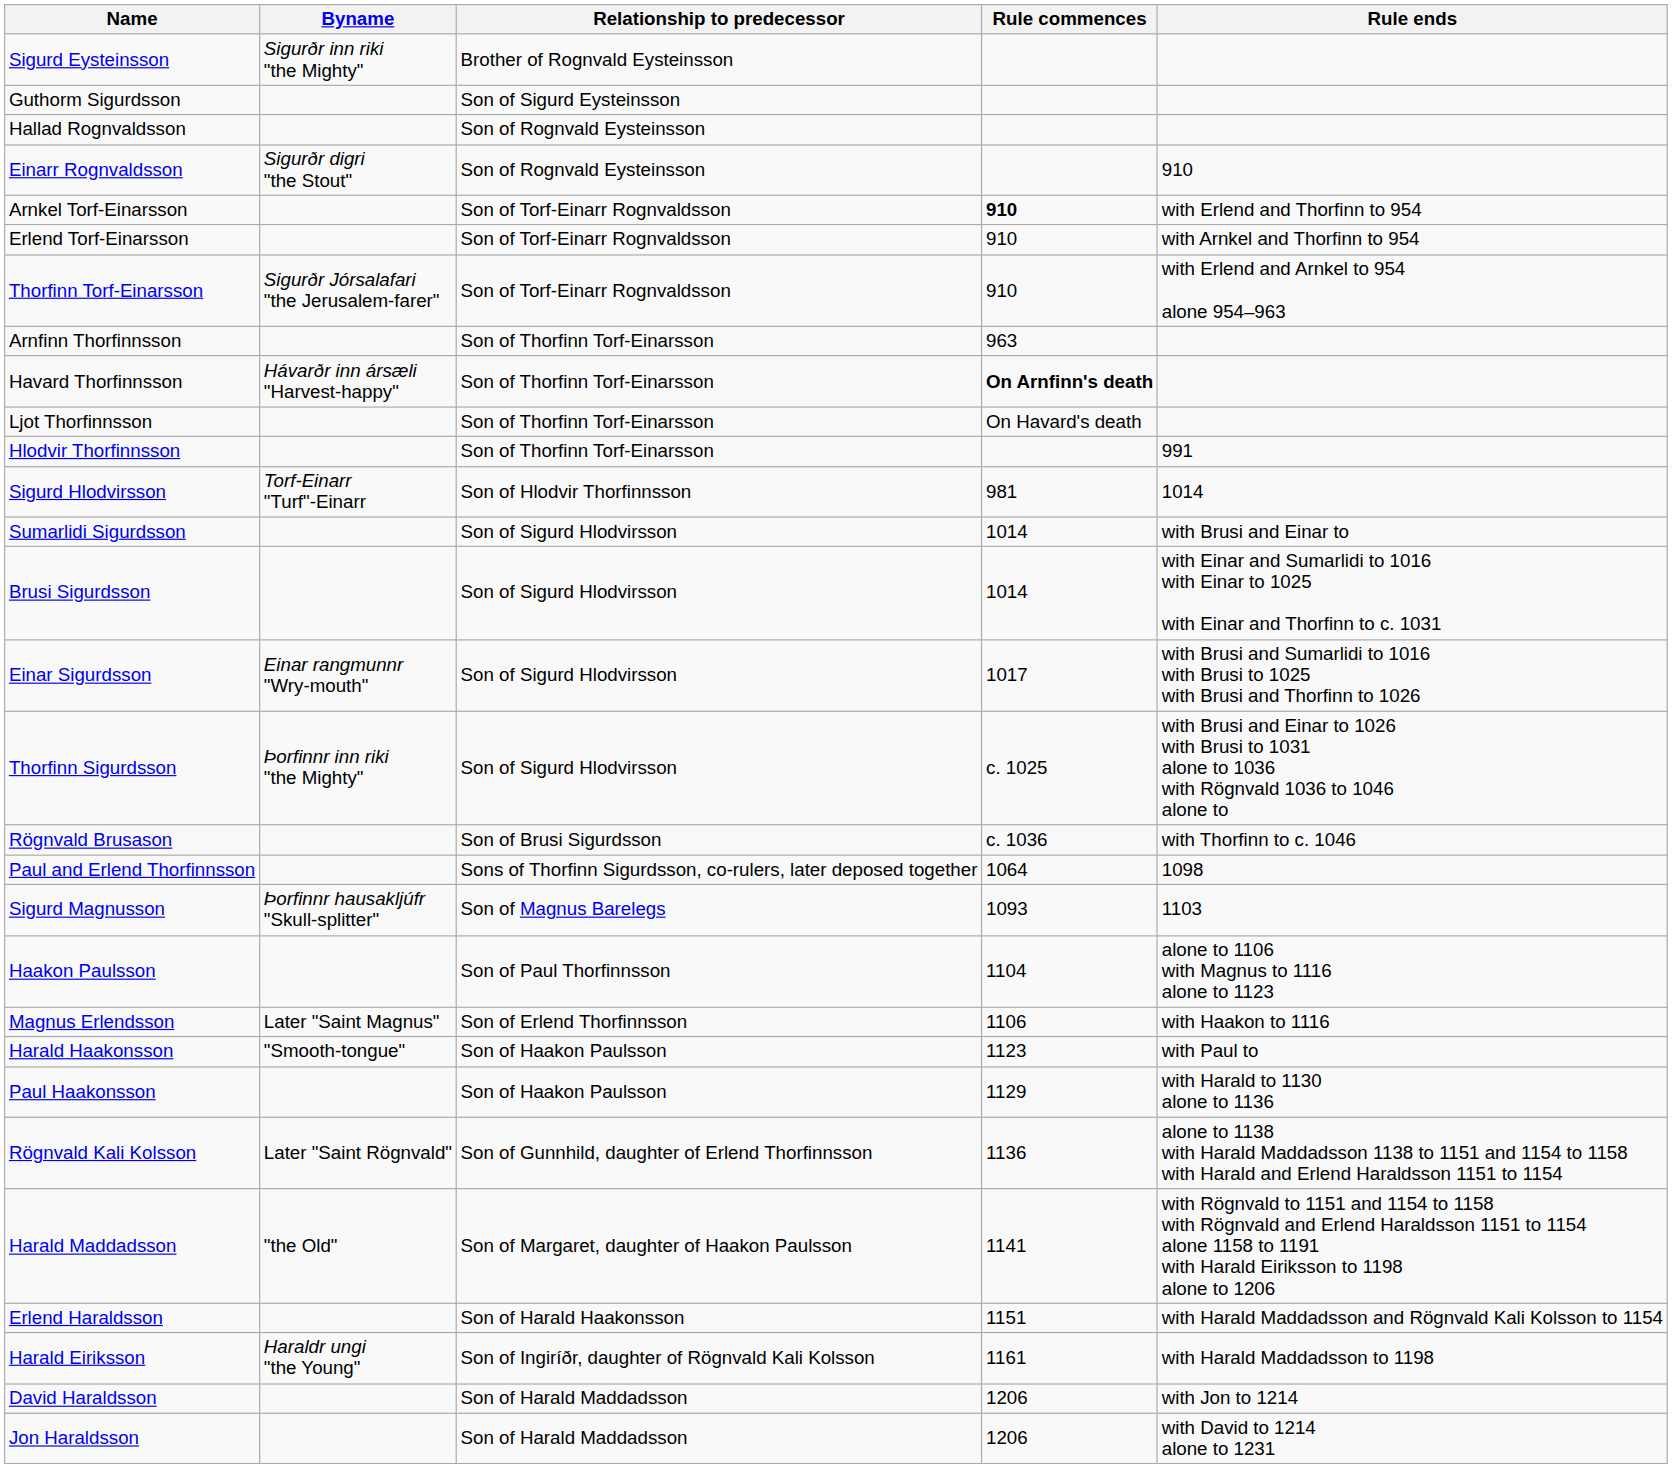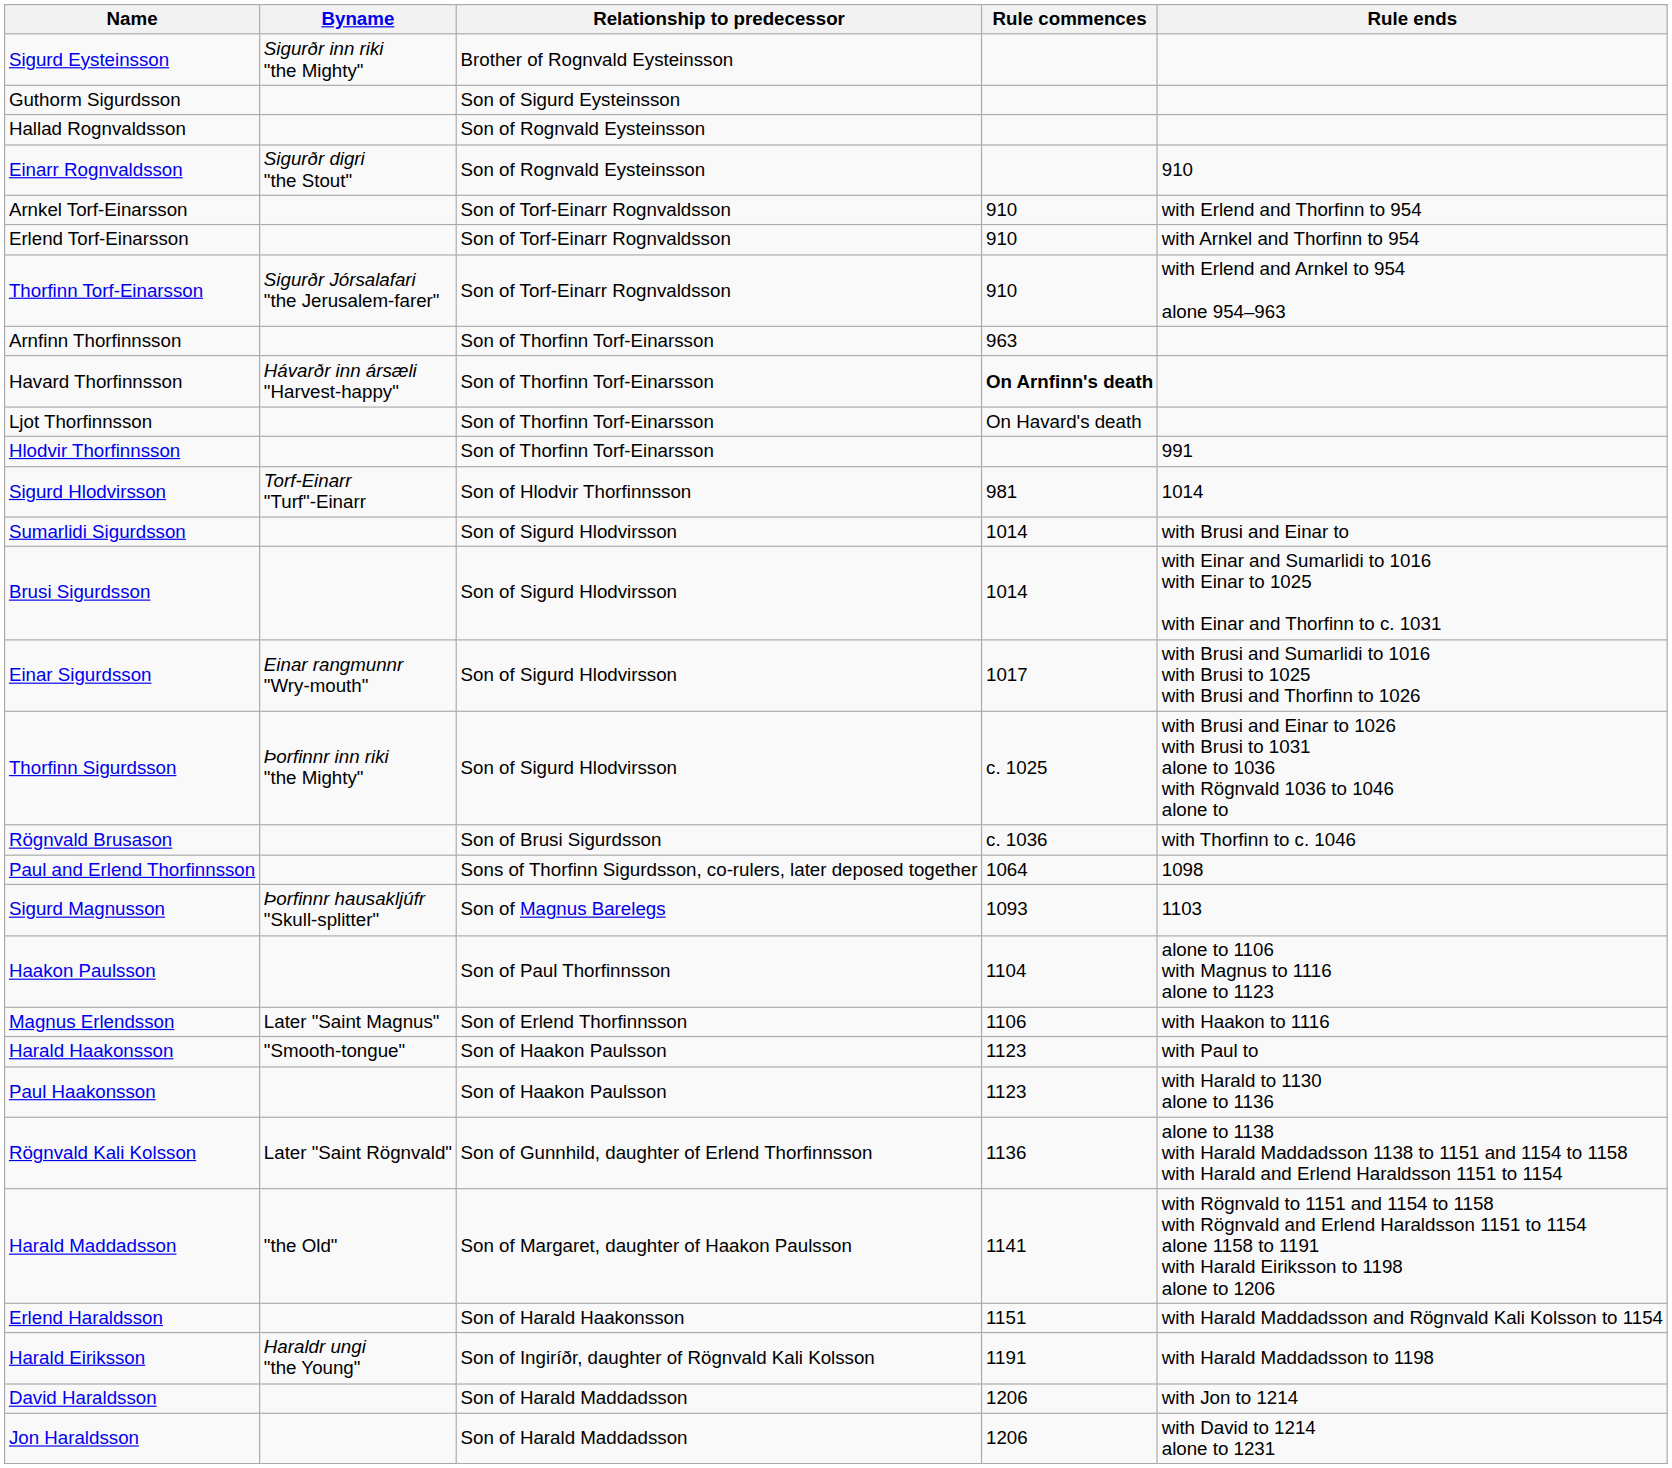Arnkel Torf-Einarsson | Rule commences: bold -> normal
Paul Haakonsson | Rule commences: 1129 -> 1123
Harald Eiriksson | Rule commences: 1161 -> 1191
